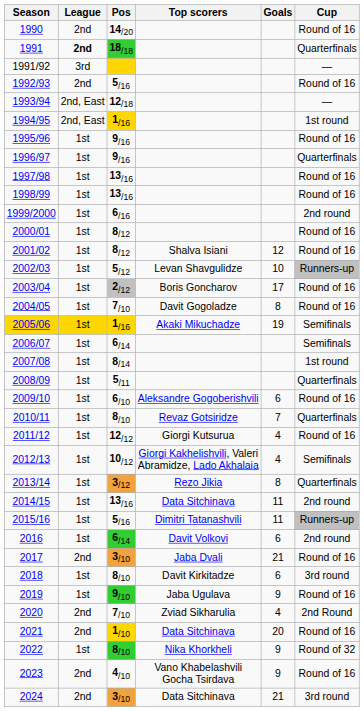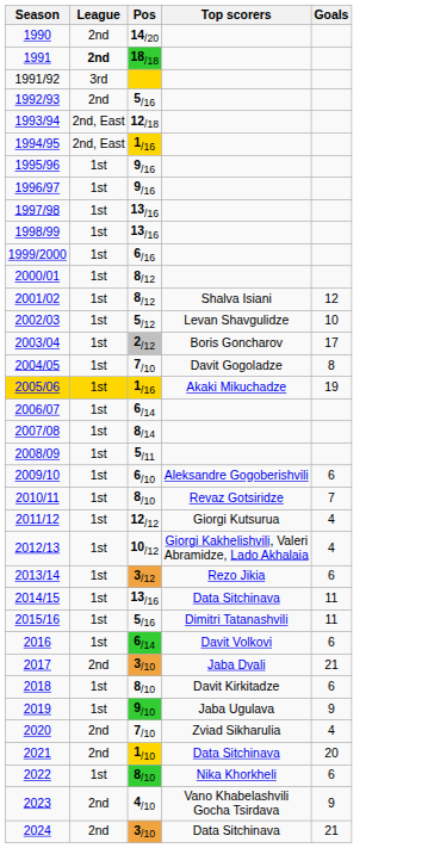- column: Cup | Round of 16 | Quarterfinals | ― | Round of 16 | ― | 1st round | Round of 16 | Quarterfinals | Round of 16 | Round of 16 | 2nd round | Round of 16 | Round of 16 | Runners-up | Round of 16 | Round of 16 | Semifinals | Semifinals | 1st round | Quarterfinals | Round of 16 | Quarterfinals | Round of 16 | Semifinals | Quarterfinals | 2nd round | Runners-up | 2nd round | Round of 16 | 3rd round | Round of 16 | 2nd Round | Round of 16 | Round of 32 | Round of 16 | 3rd round
2013/14 | Goals: 8 -> 6
2022 | Goals: 9 -> 6
